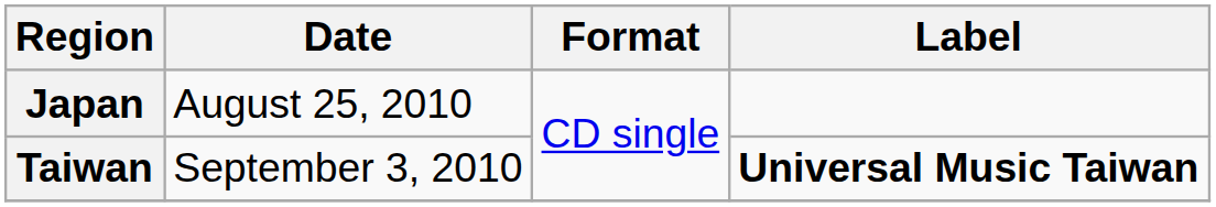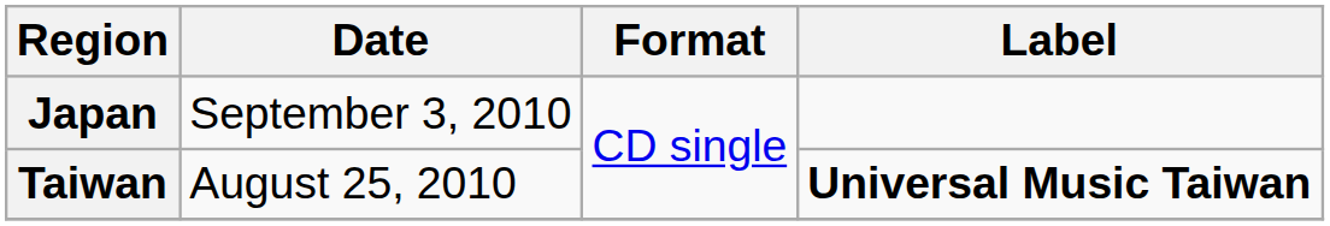Japan | Date: August 25, 2010 -> September 3, 2010
Taiwan | Date: September 3, 2010 -> August 25, 2010
